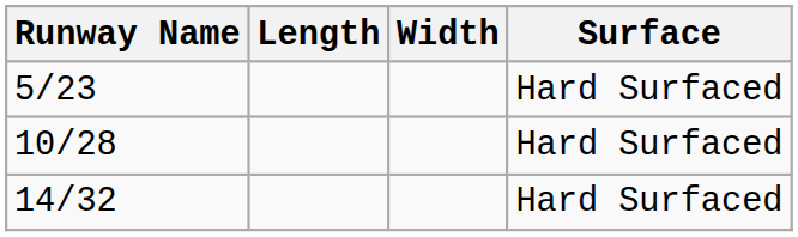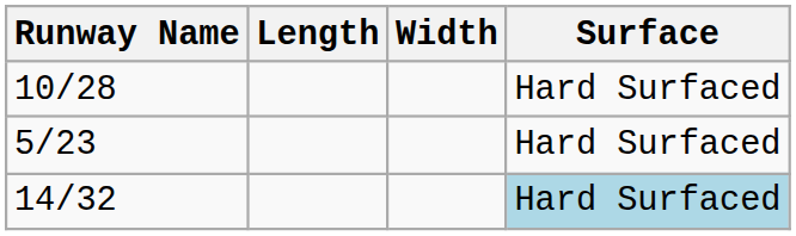rows swapped: 5/23 <-> 10/28
14/32 | Surface: no background -> lightblue background
